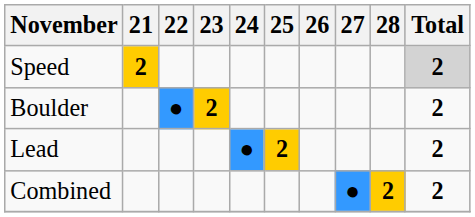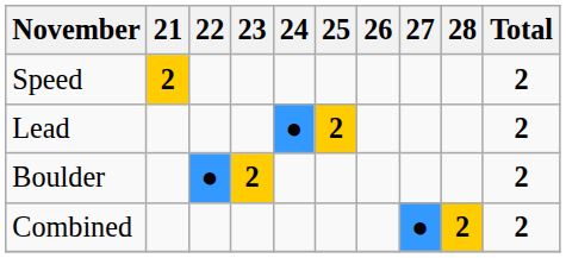Speed | Total: lightgrey background -> no background
rows swapped: Boulder <-> Lead
